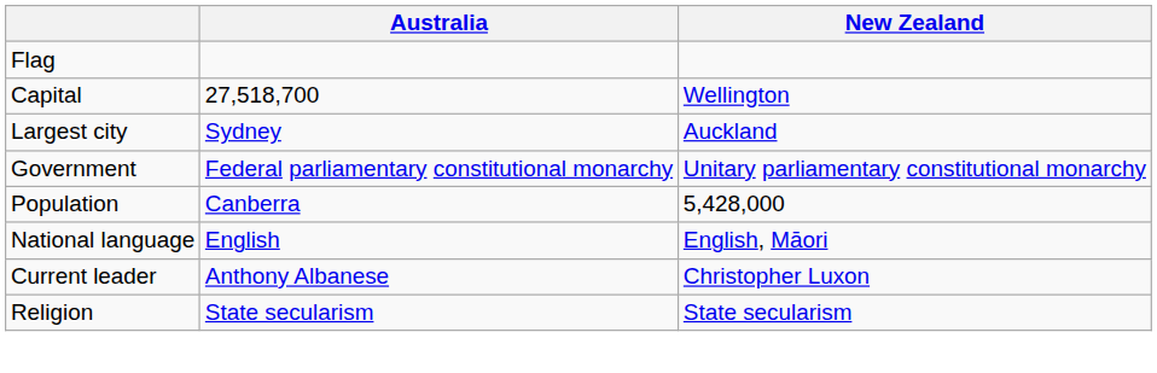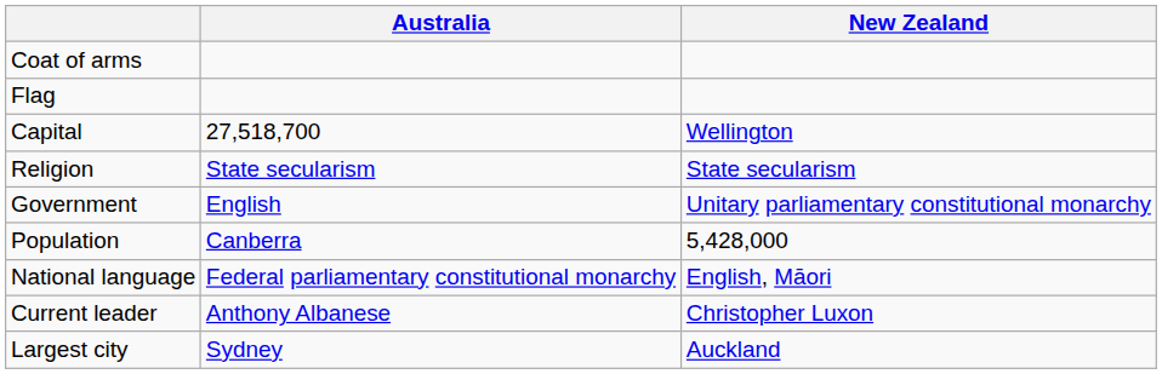+ row: Coat of arms
rows swapped: Largest city <-> Religion
Government | Australia: Federal parliamentary constitutional monarchy -> English
National language | Australia: English -> Federal parliamentary constitutional monarchy
